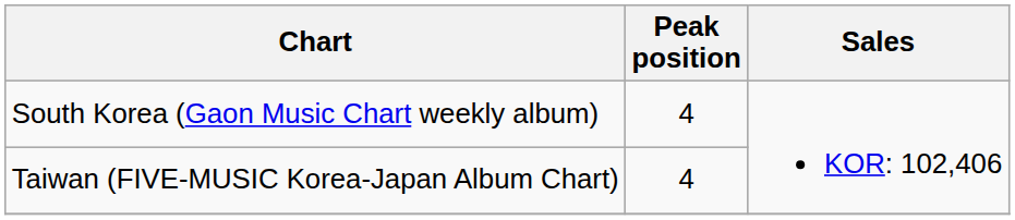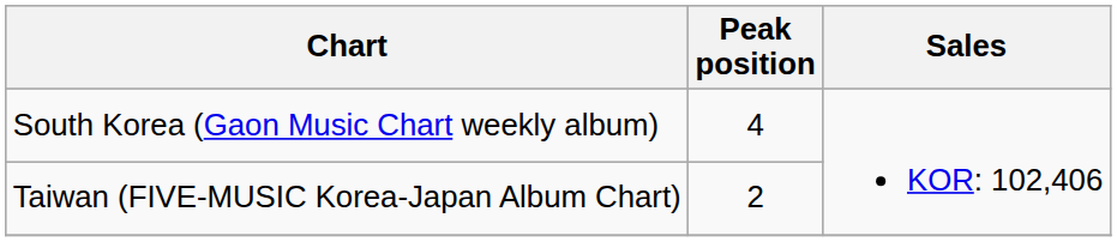Taiwan (FIVE-MUSIC Korea-Japan Album Chart) | Peak position: 4 -> 2
